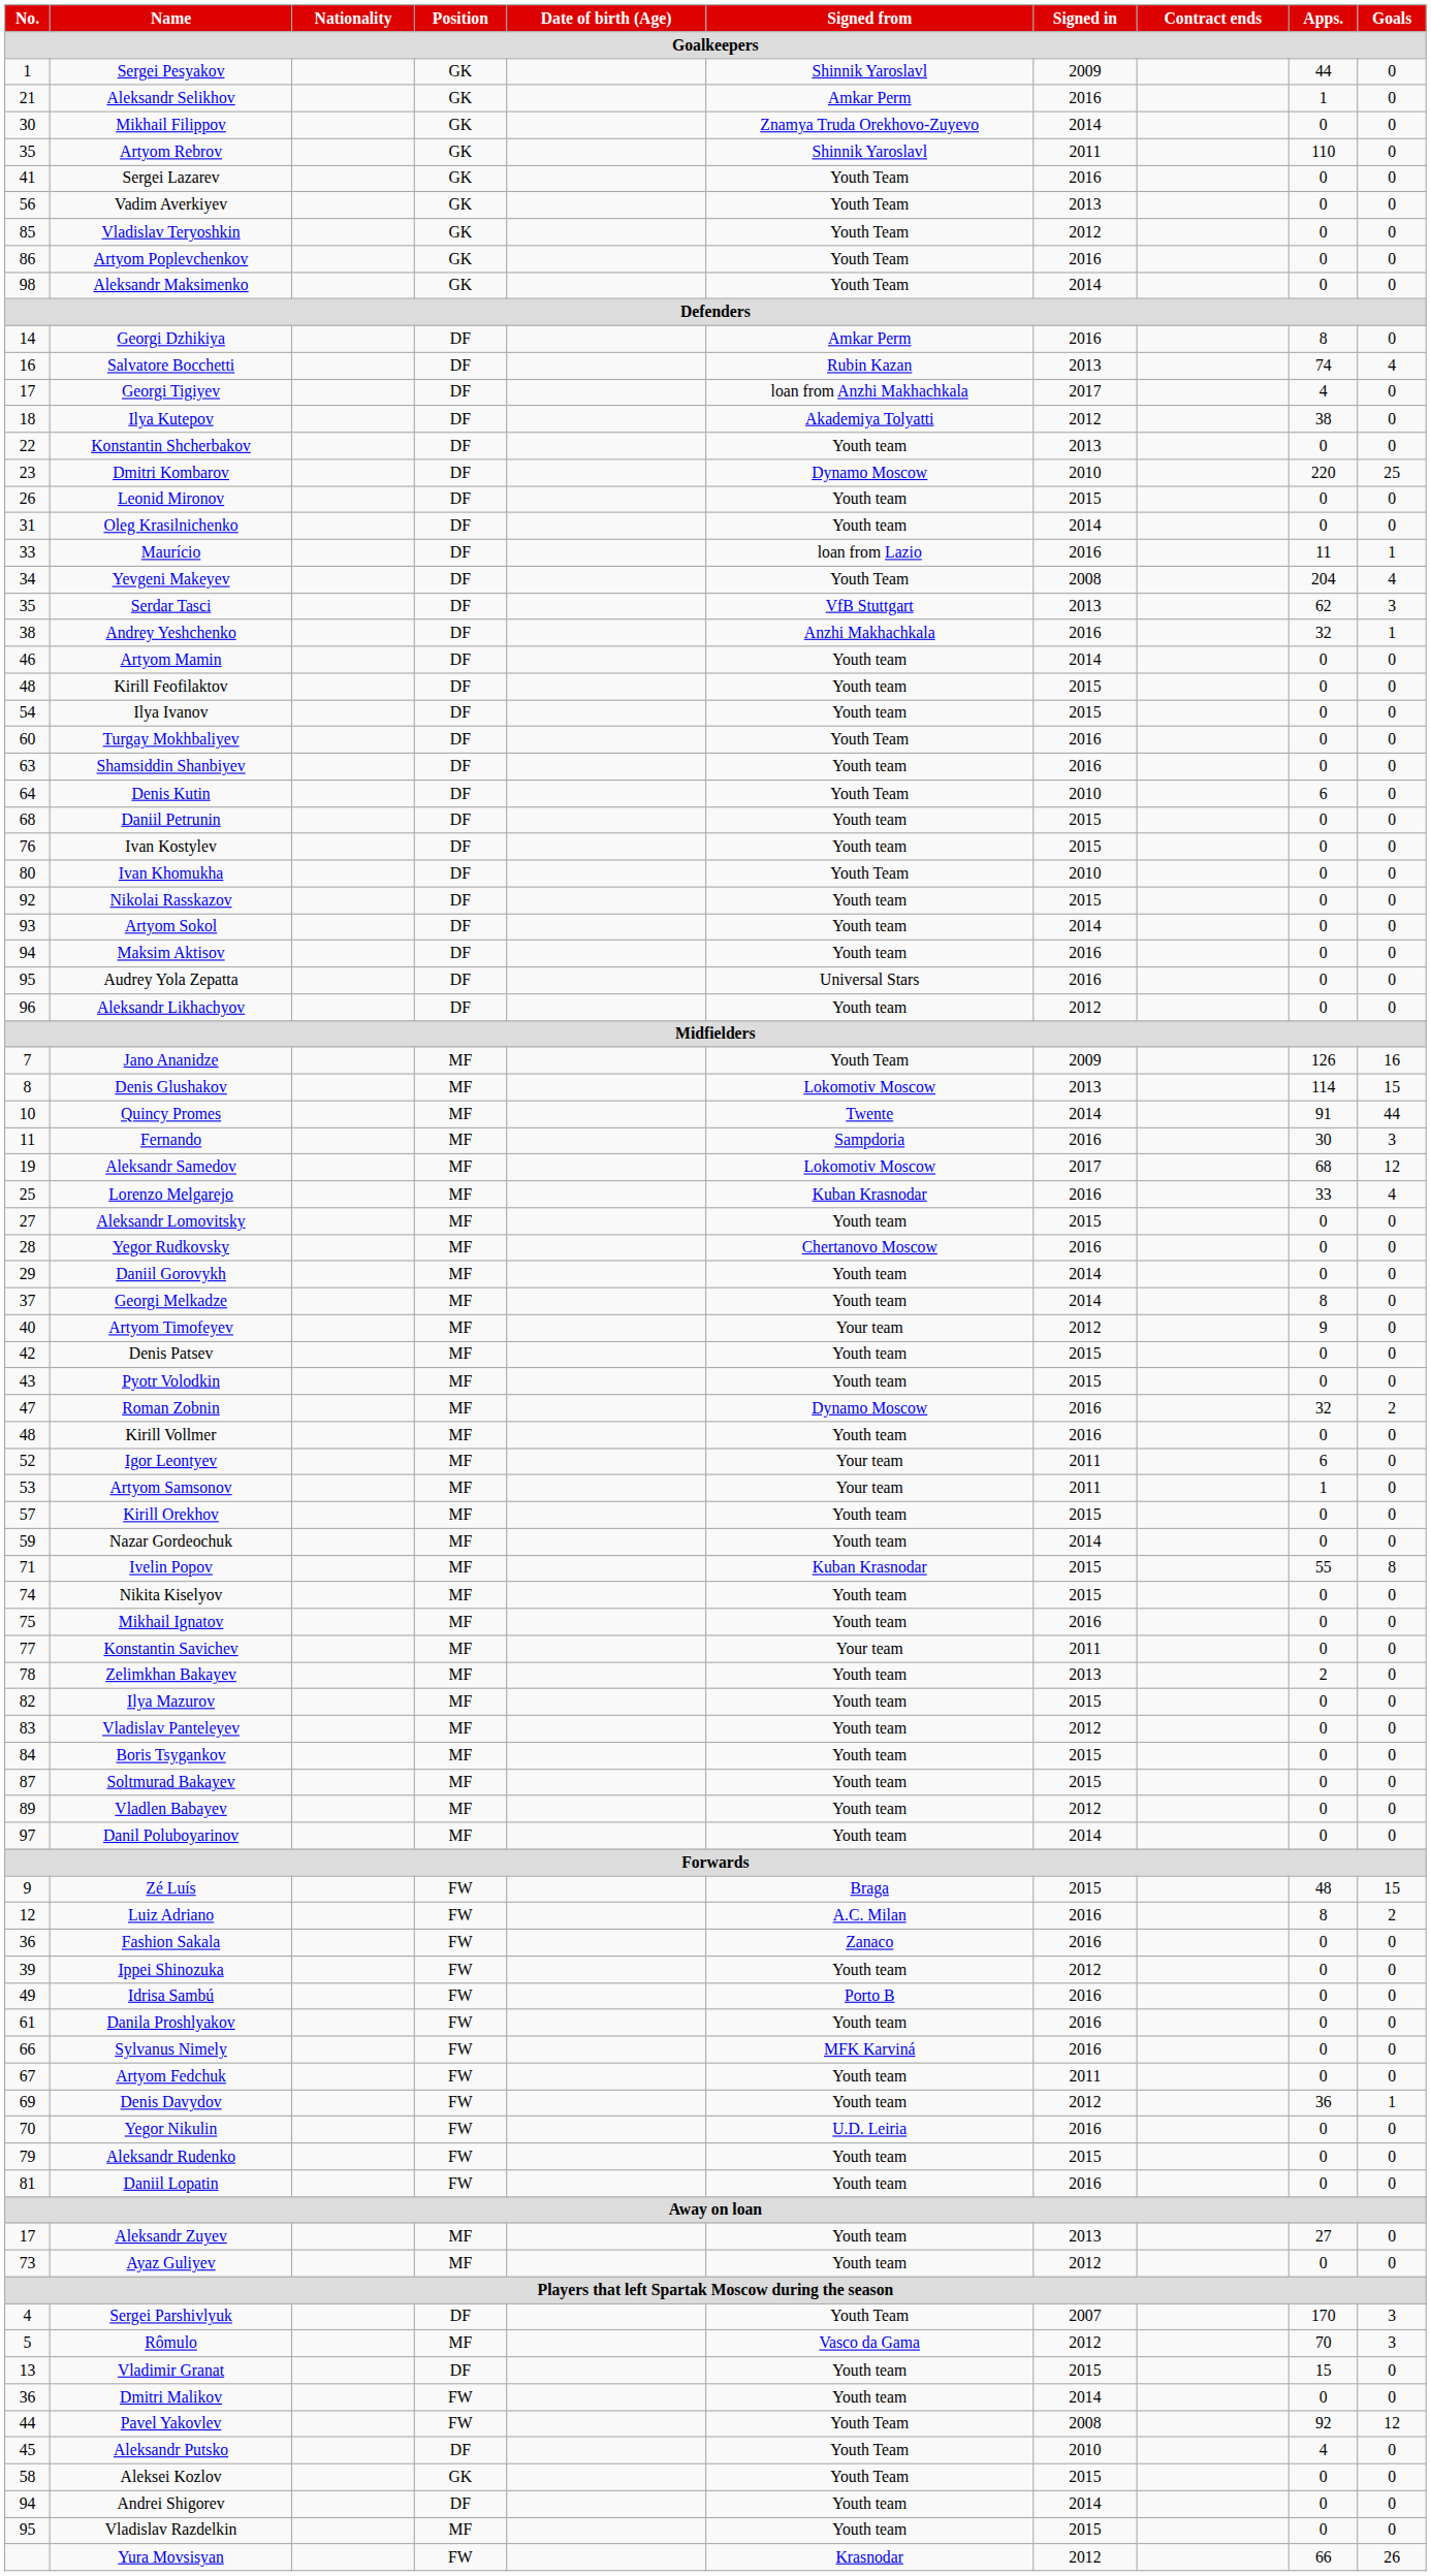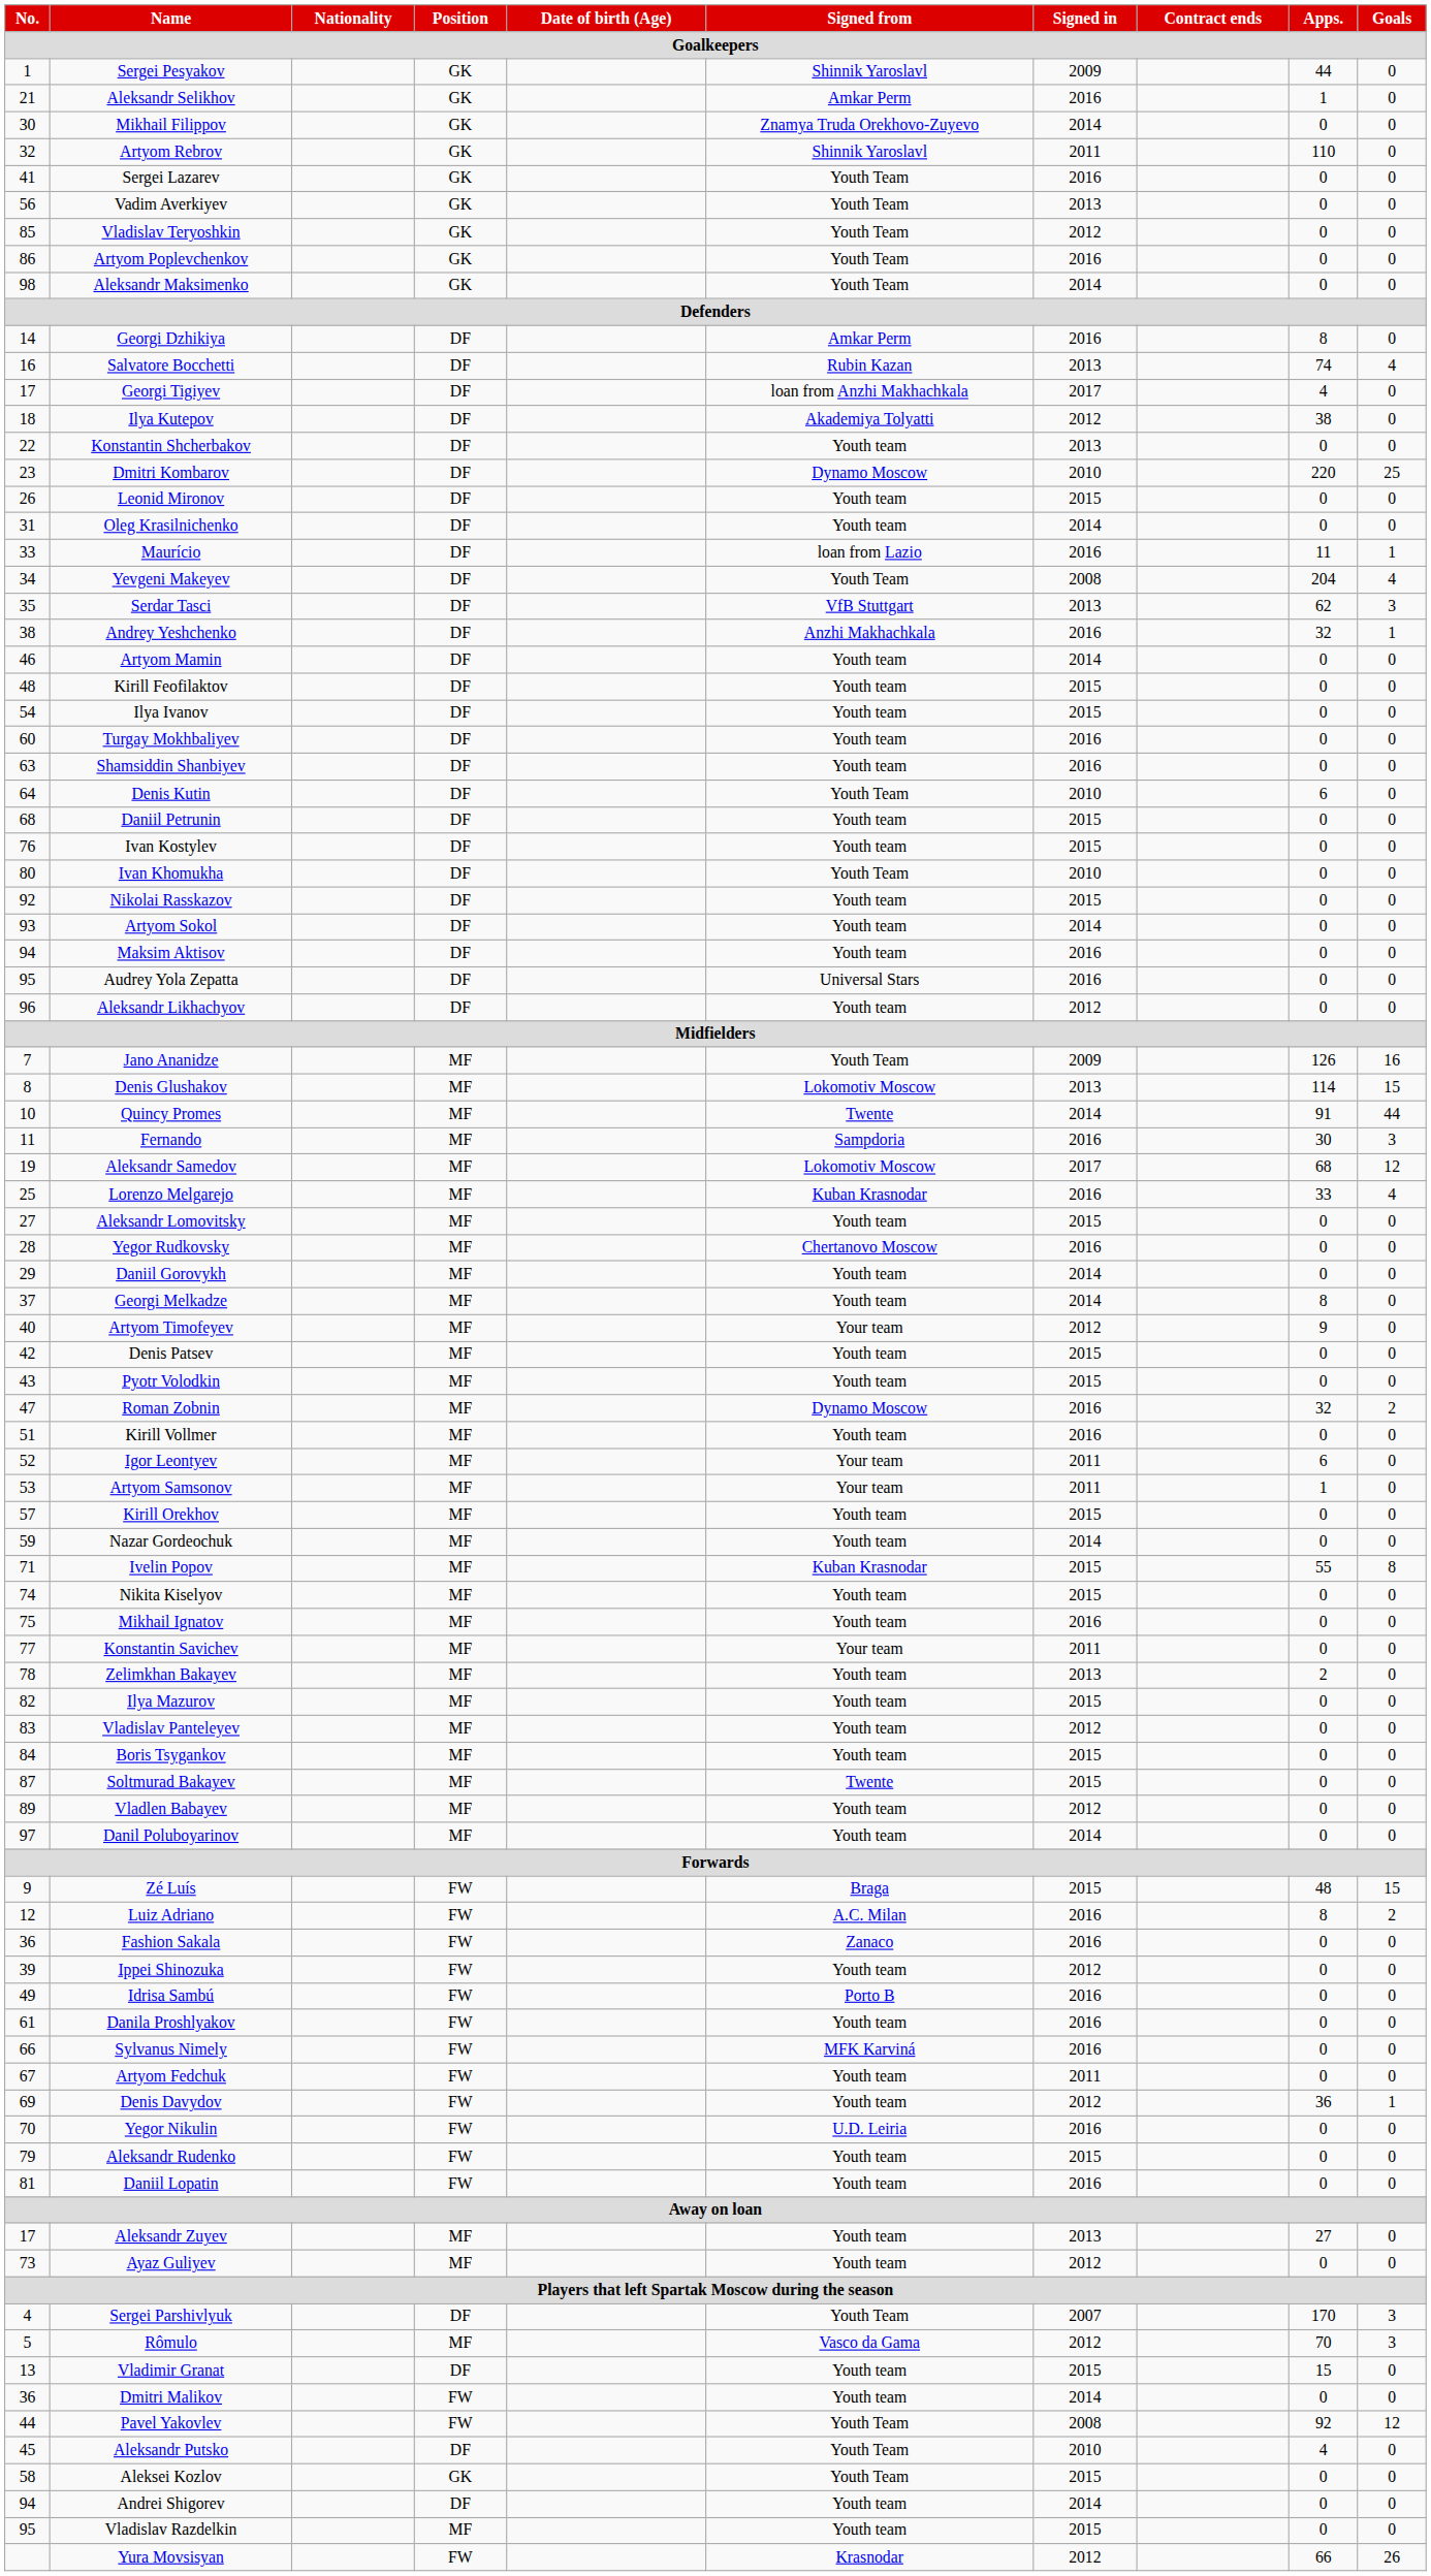Artyom Rebrov | No.: 35 -> 32
Turgay Mokhbaliyev | Signed from: Youth Team -> Youth team
Kirill Vollmer | No.: 48 -> 51
Soltmurad Bakayev | Signed from: Youth team -> Twente
